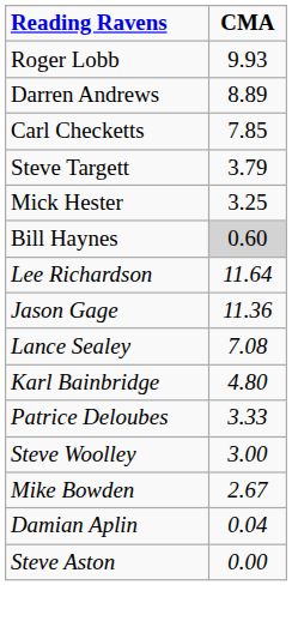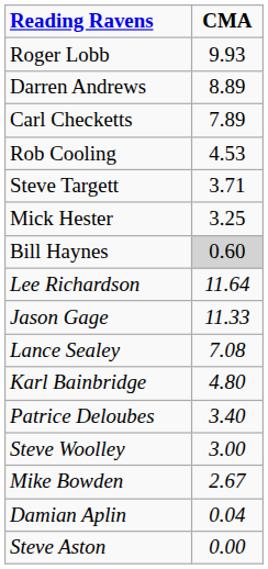Carl Checketts | CMA: 7.85 -> 7.89
+ row: Rob Cooling | 4.53
Steve Targett | CMA: 3.79 -> 3.71
Jason Gage | CMA: 11.36 -> 11.33
Patrice Deloubes | CMA: 3.33 -> 3.40
